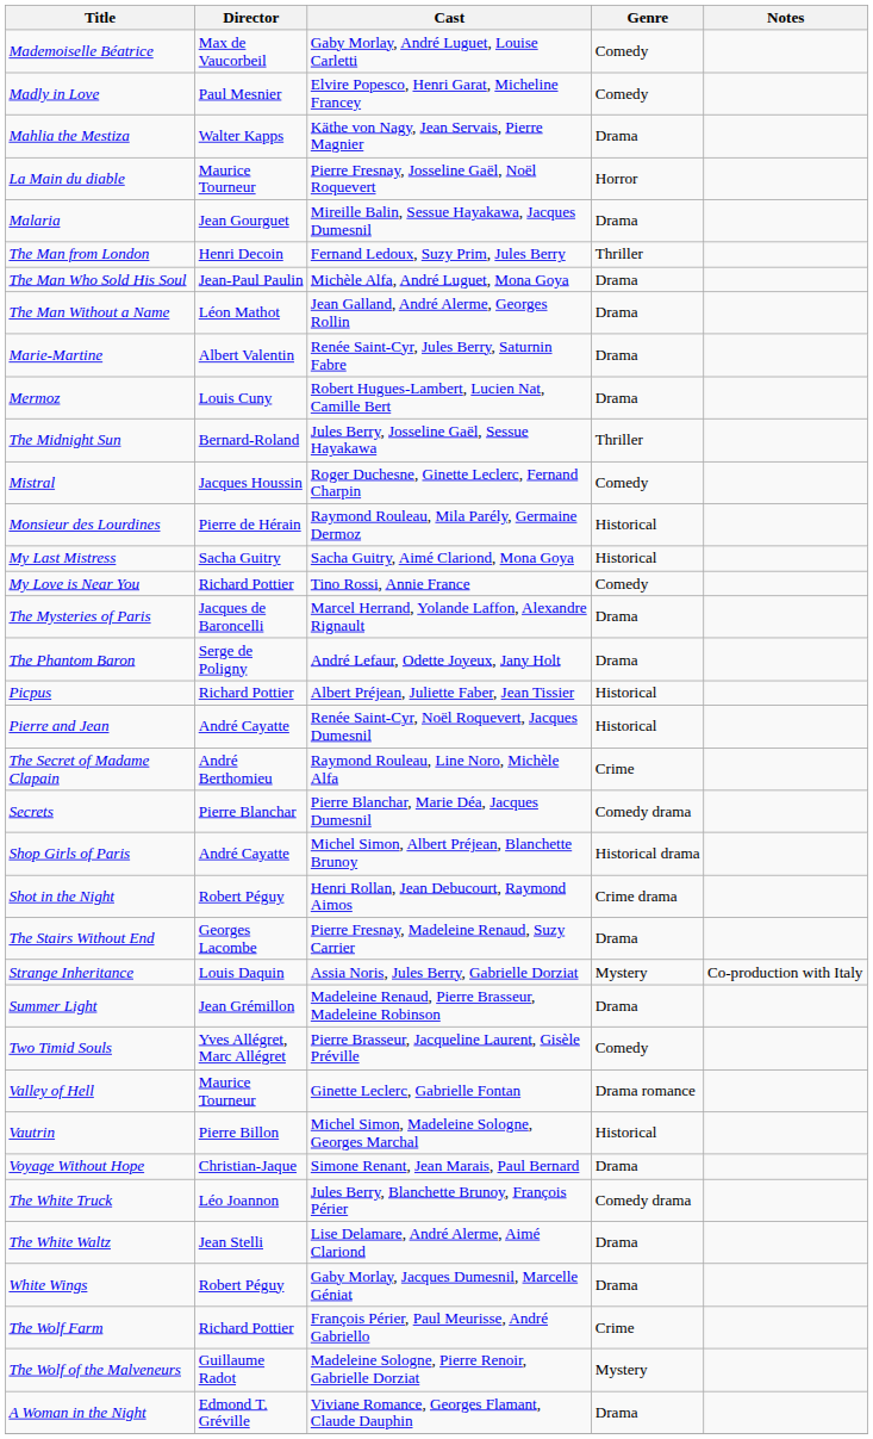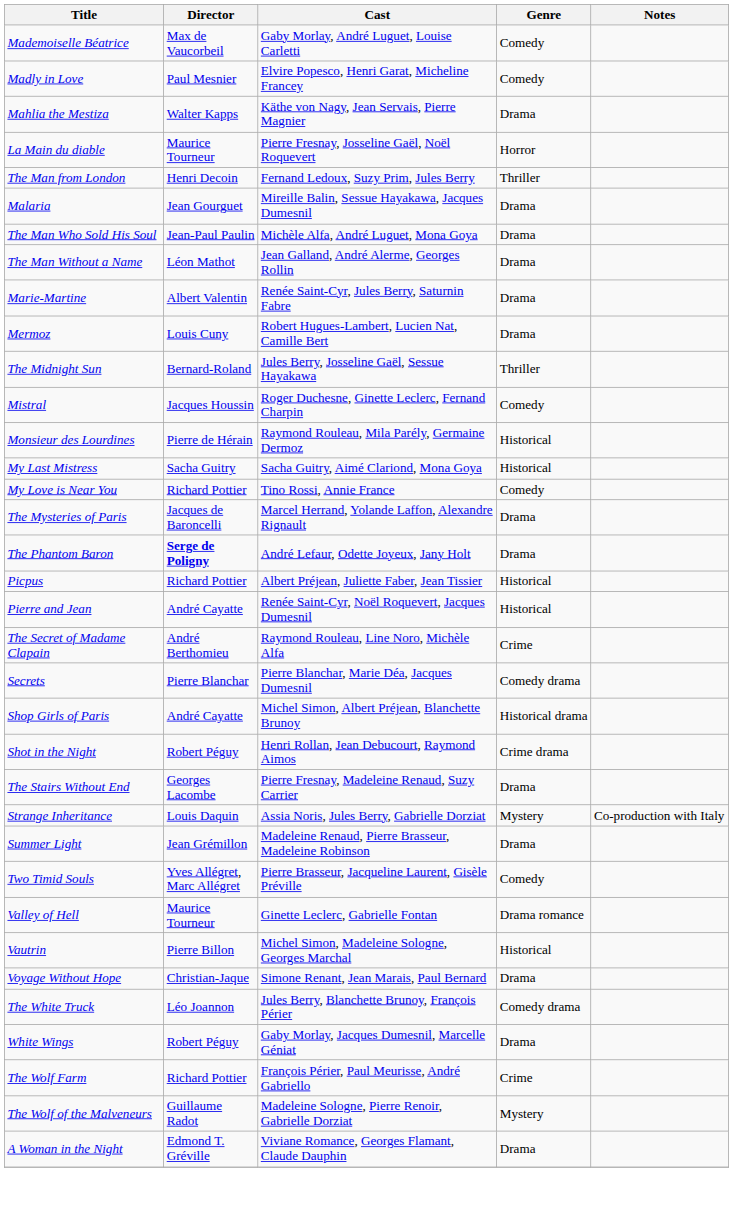rows swapped: Malaria <-> The Man from London
The Phantom Baron | Director: normal -> bold
- row: The White Waltz | Jean Stelli | Lise Delamare, André Alerme, Aimé Clariond | Drama
